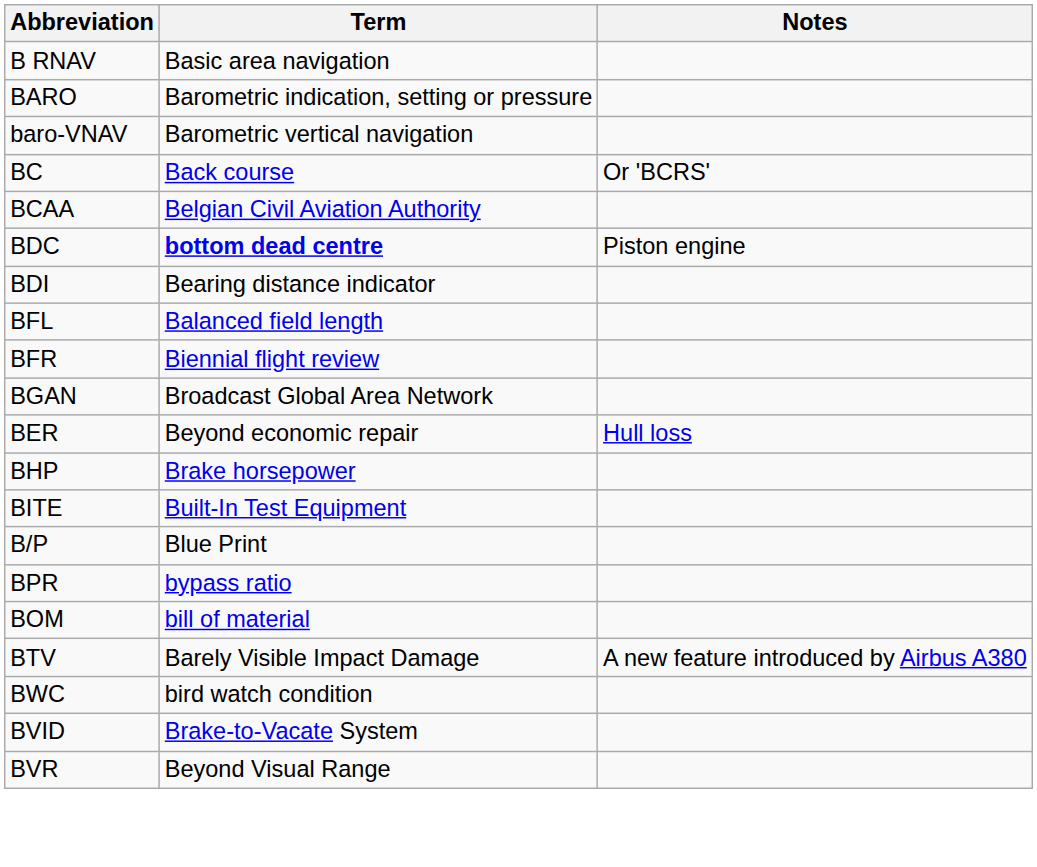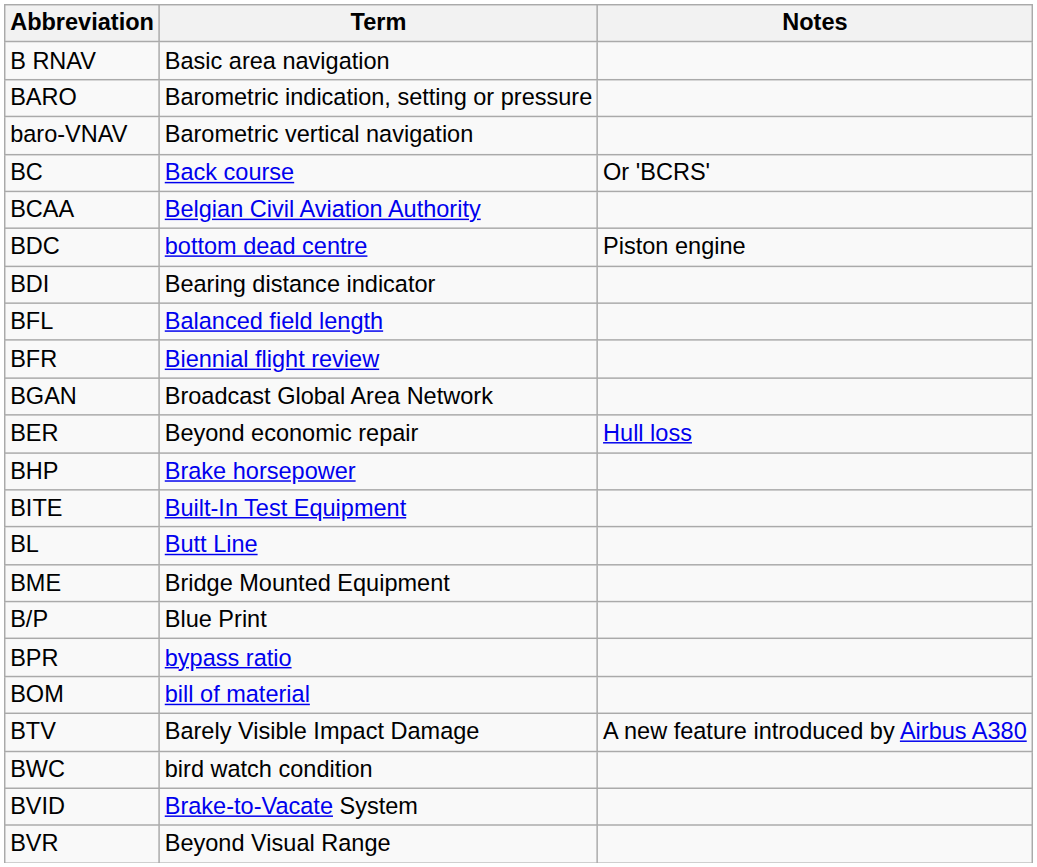BDC | Term: bold -> normal
+ row: BL | Butt Line
+ row: BME | Bridge Mounted Equipment
